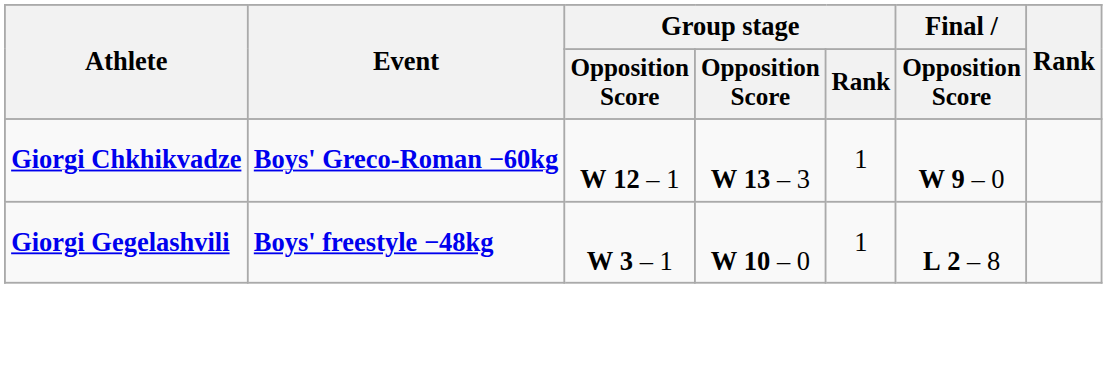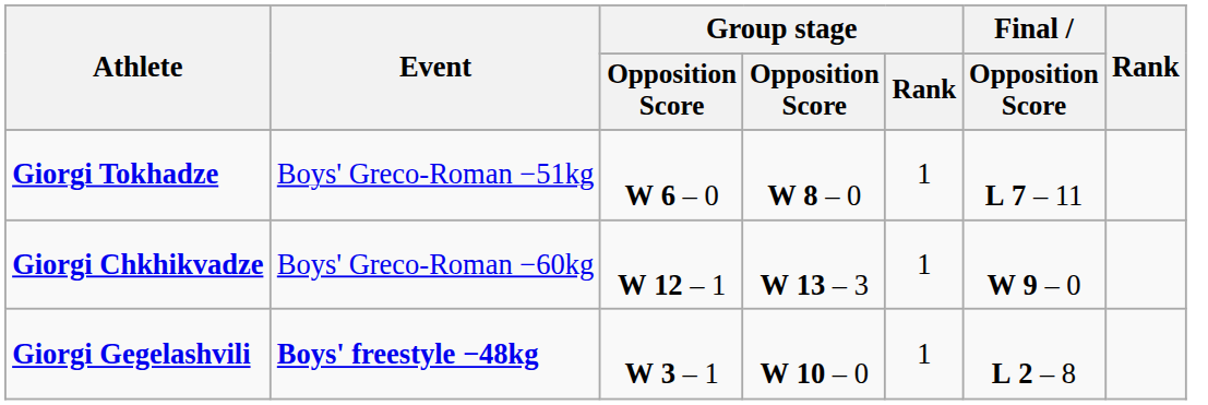+ row: Giorgi Tokhadze | Boys' Greco-Roman −51kg | W 6 – 0 | W 8 – 0 | 1 | L 7 – 11
Giorgi Chkhikvadze | Event: bold -> normal
